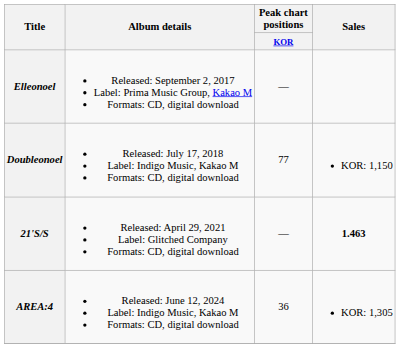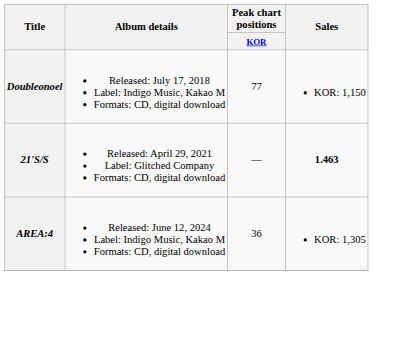- row: Elleonoel | Released: September 2, 2017 Label: Prima Music Group, Kakao M Formats: CD, digital download | —
